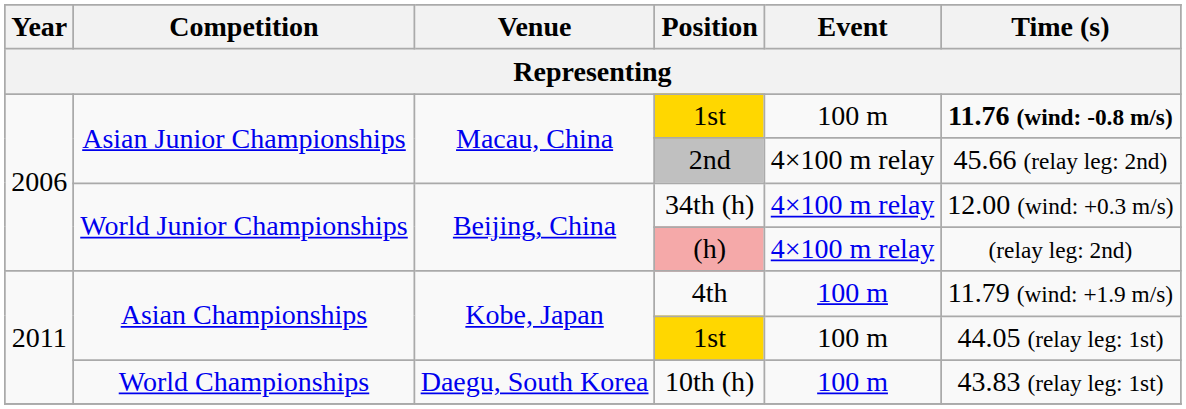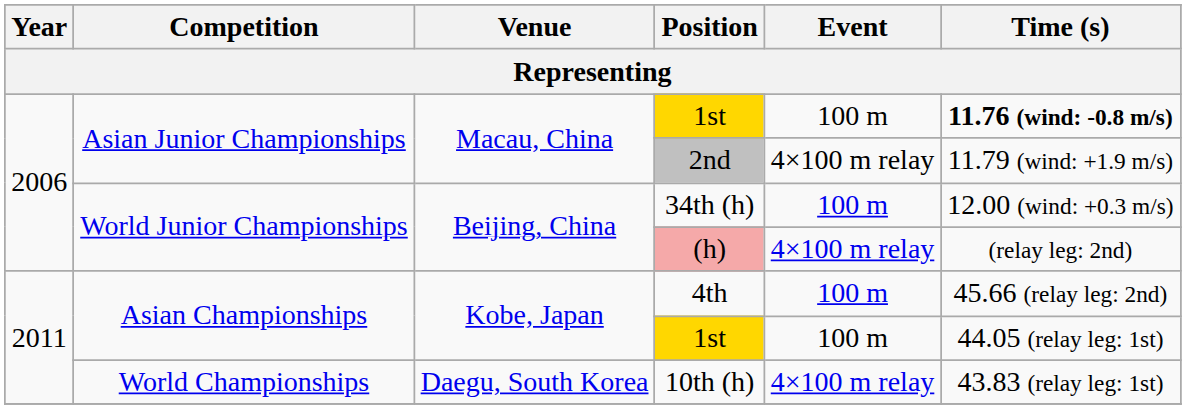2nd | Time (s): 45.66 (relay leg: 2nd) -> 11.79 (wind: +1.9 m/s)
34th (h) | Event: 4×100 m relay -> 100 m
4th | Time (s): 11.79 (wind: +1.9 m/s) -> 45.66 (relay leg: 2nd)
10th (h) | Event: 100 m -> 4×100 m relay
